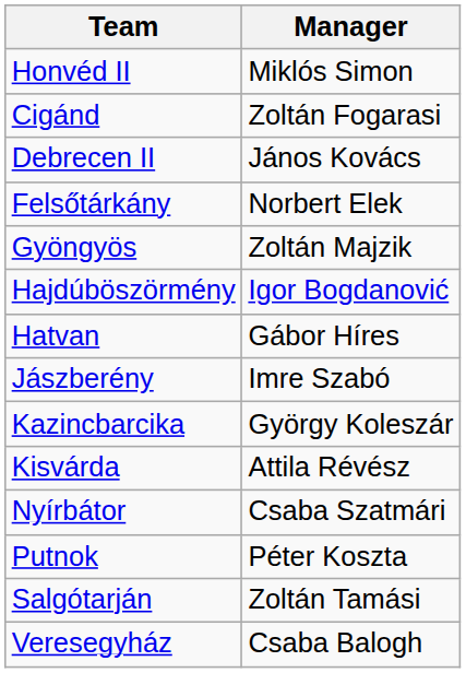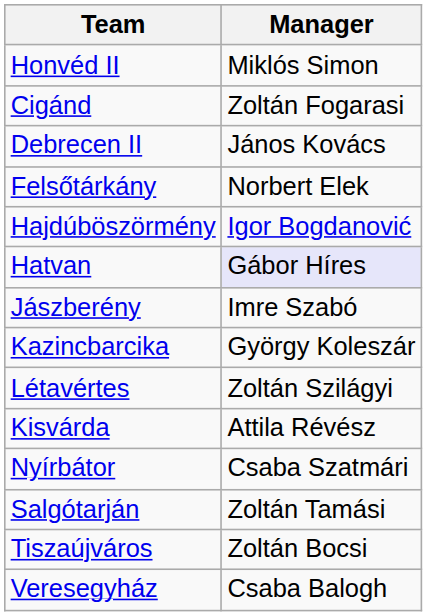- row: Gyöngyös | Zoltán Majzik
Hatvan | Manager: no background -> lavender background
+ row: Létavértes | Zoltán Szilágyi
- row: Putnok | Péter Koszta
+ row: Tiszaújváros | Zoltán Bocsi
